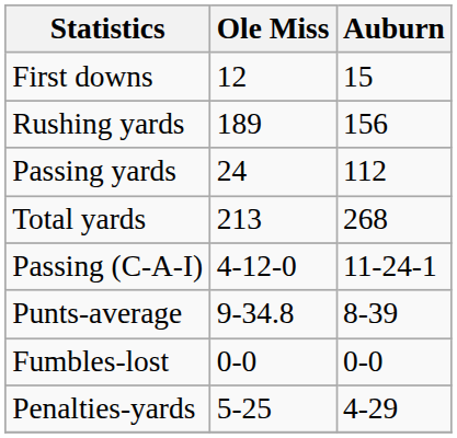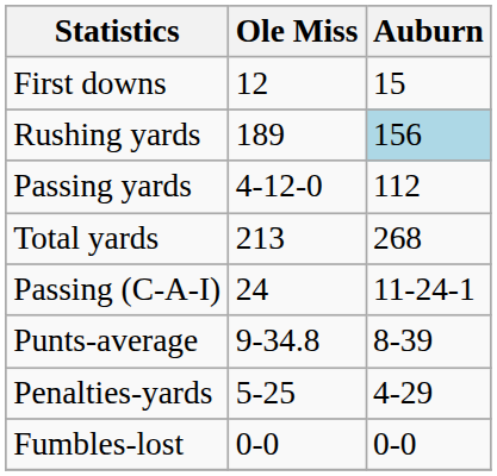Rushing yards | Auburn: no background -> lightblue background
Passing yards | Ole Miss: 24 -> 4-12-0
Passing (C-A-I) | Ole Miss: 4-12-0 -> 24
rows swapped: Fumbles-lost <-> Penalties-yards
